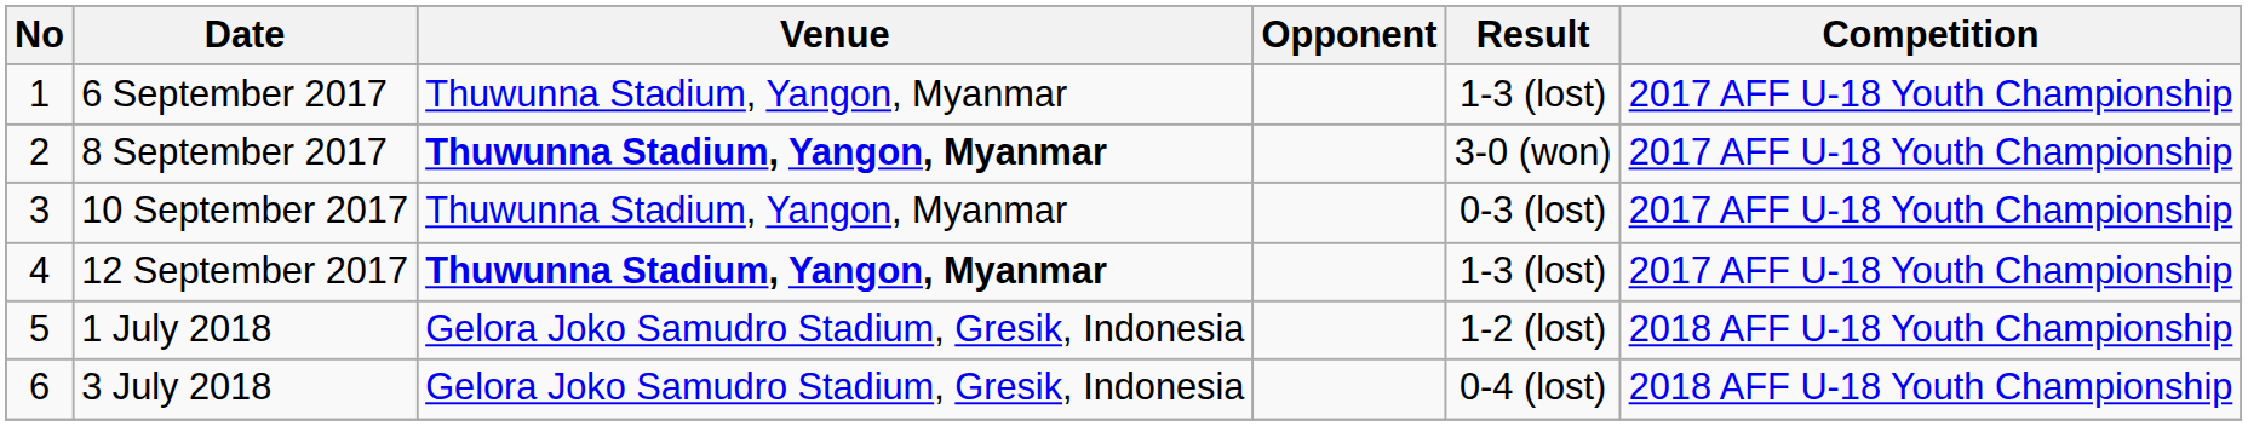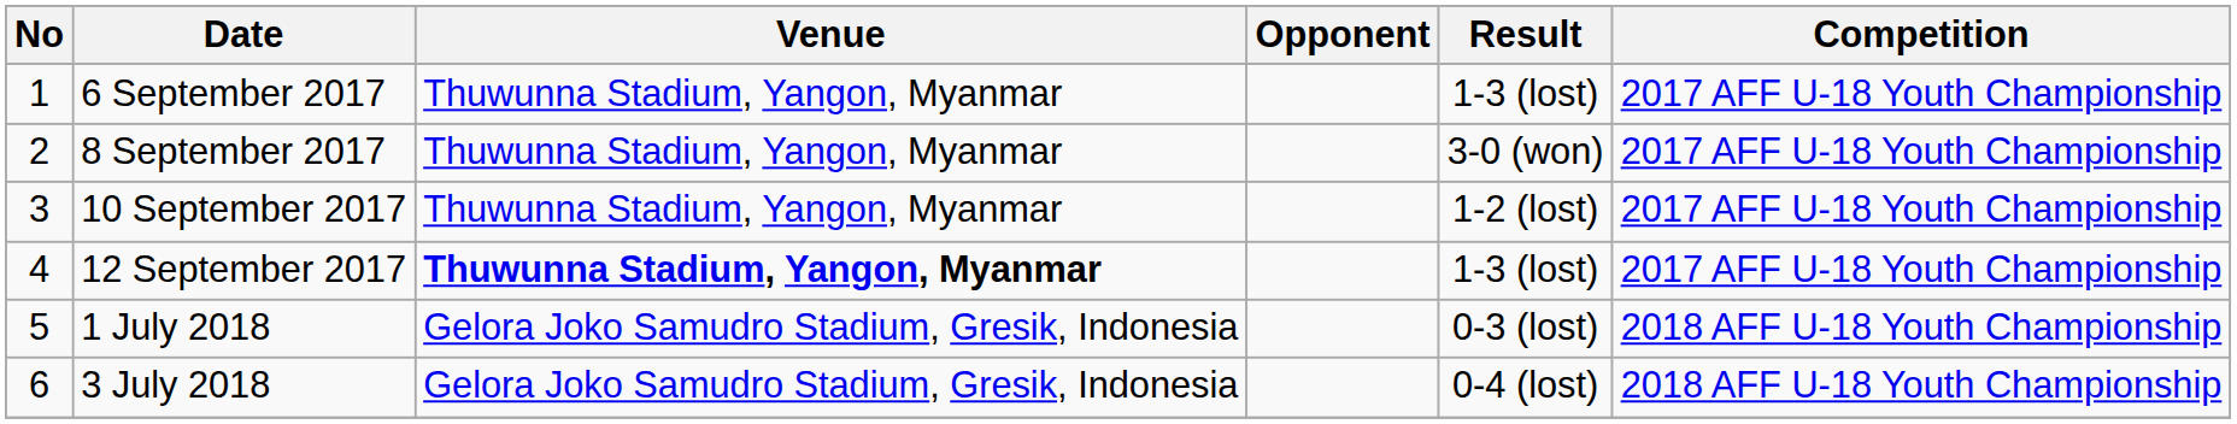8 September 2017 | Venue: bold -> normal
10 September 2017 | Result: 0-3 (lost) -> 1-2 (lost)
1 July 2018 | Result: 1-2 (lost) -> 0-3 (lost)
